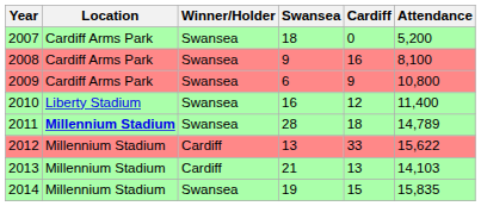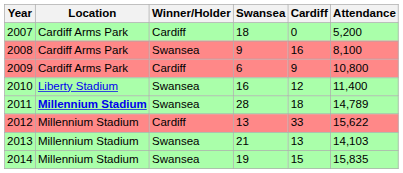2007 | Winner/Holder: Swansea -> Cardiff
2009 | Winner/Holder: Swansea -> Cardiff
2013 | Winner/Holder: Cardiff -> Swansea
